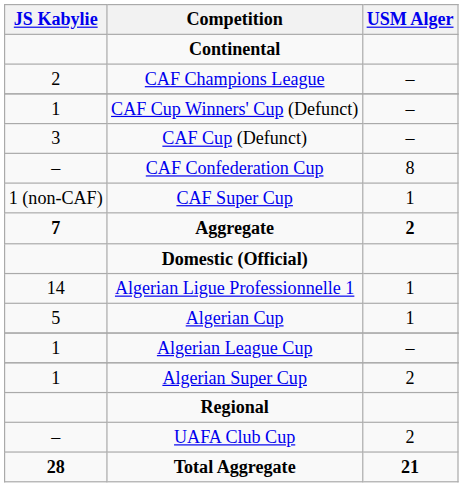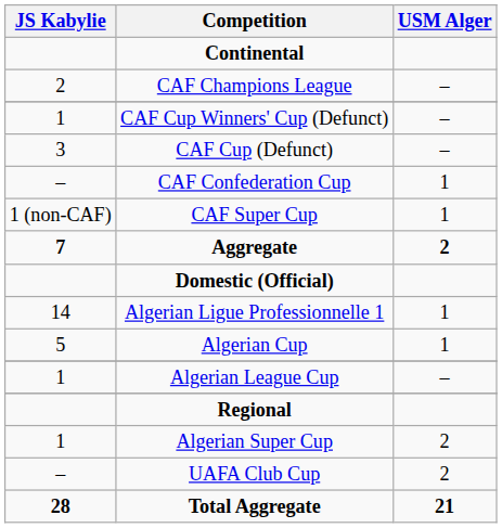CAF Confederation Cup | USM Alger: 8 -> 1
rows swapped: Algerian Super Cup <-> Regional
